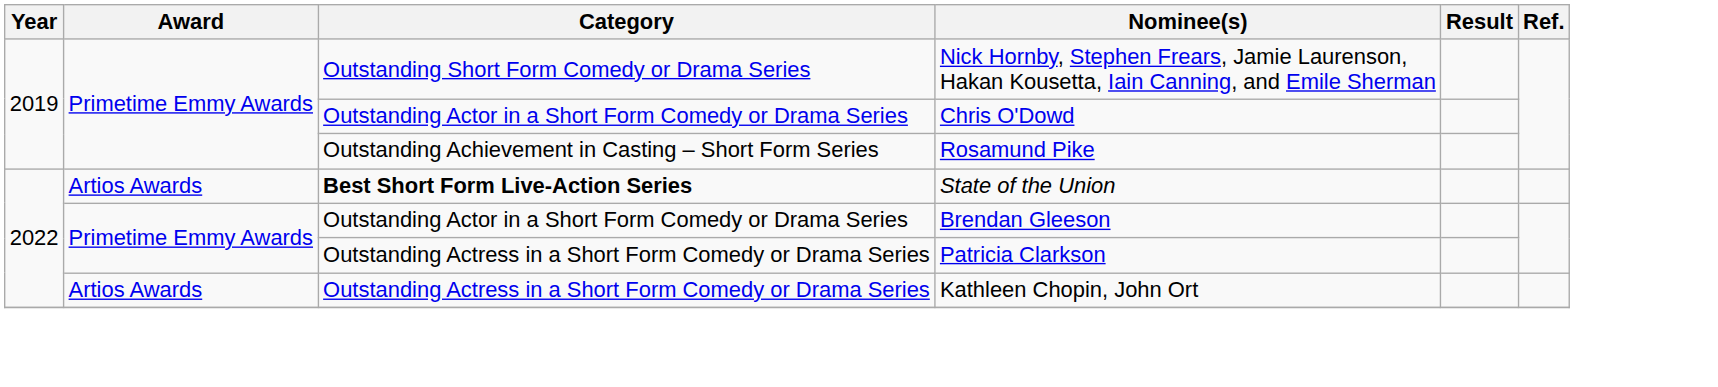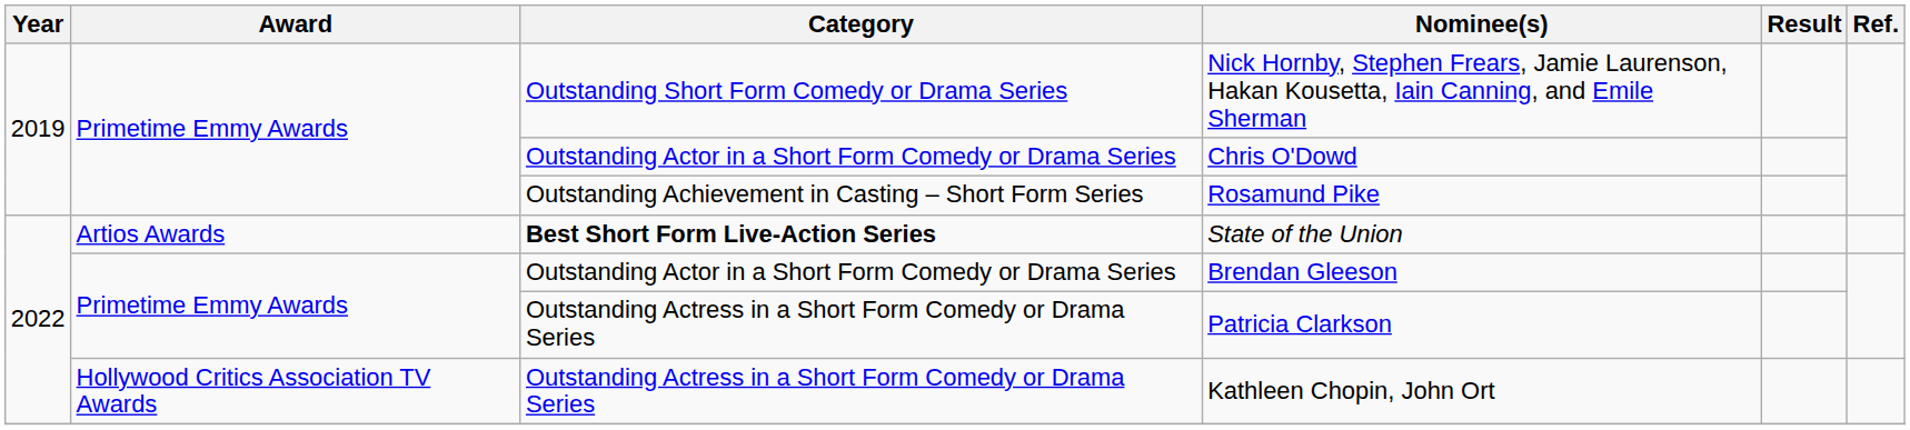Kathleen Chopin, John Ort | Award: Artios Awards -> Hollywood Critics Association TV Awards
